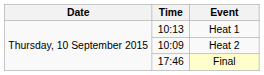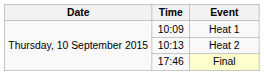Heat 1 | Time: 10:13 -> 10:09
Heat 2 | Time: 10:09 -> 10:13
